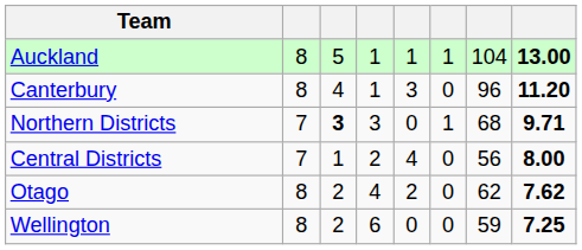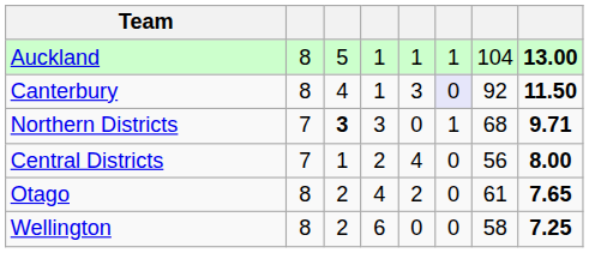Canterbury | column 6: no background -> lavender background
Canterbury | column 7: 96 -> 92
Canterbury | column 8: 11.20 -> 11.50
Otago | column 7: 62 -> 61
Otago | column 8: 7.62 -> 7.65
Wellington | column 7: 59 -> 58
